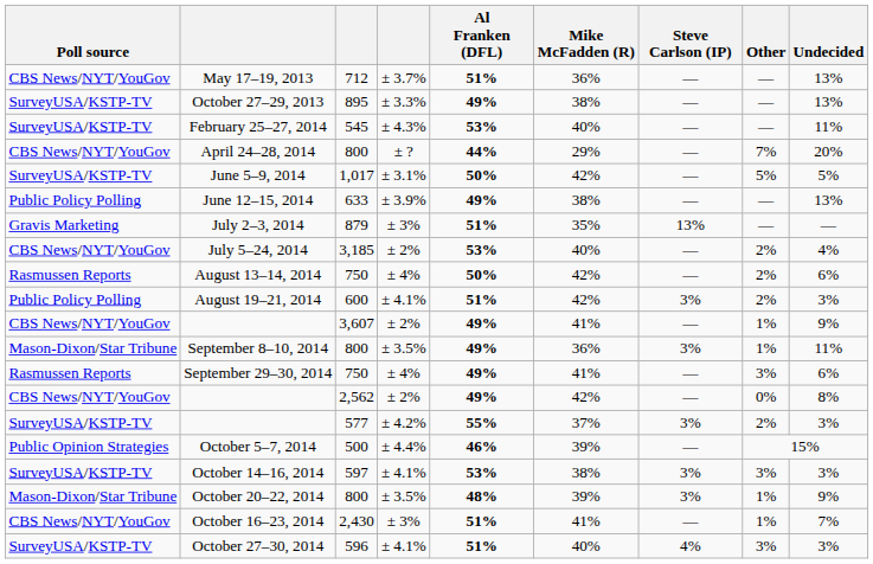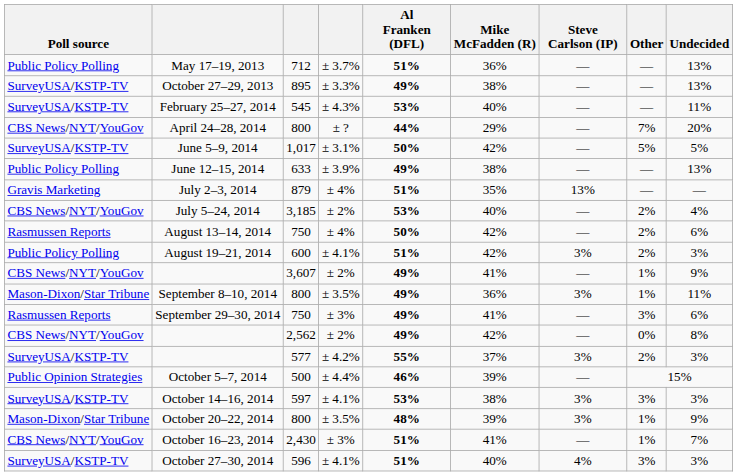May 17–19, 2013 | Poll source: CBS News/NYT/YouGov -> Public Policy Polling
July 2–3, 2014 | column 4: ± 3% -> ± 4%
September 29–30, 2014 | column 4: ± 4% -> ± 3%
